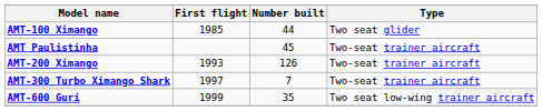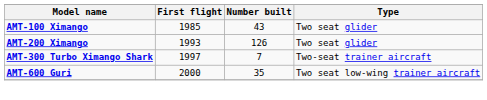AMT-100 Ximango | Number built: 44 -> 43
- row: AMT Paulistinha | 45 | Two-seat trainer aircraft
AMT-200 Ximango | Type: Two-seat trainer aircraft -> Two seat glider
AMT-600 Guri | First flight: 1999 -> 2000
